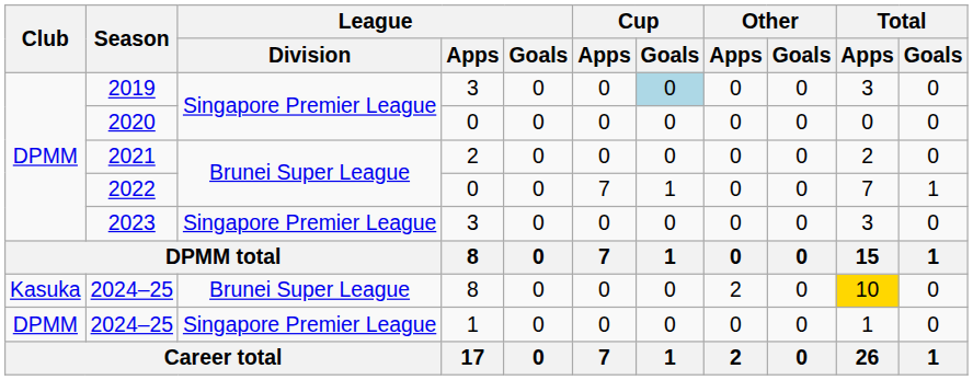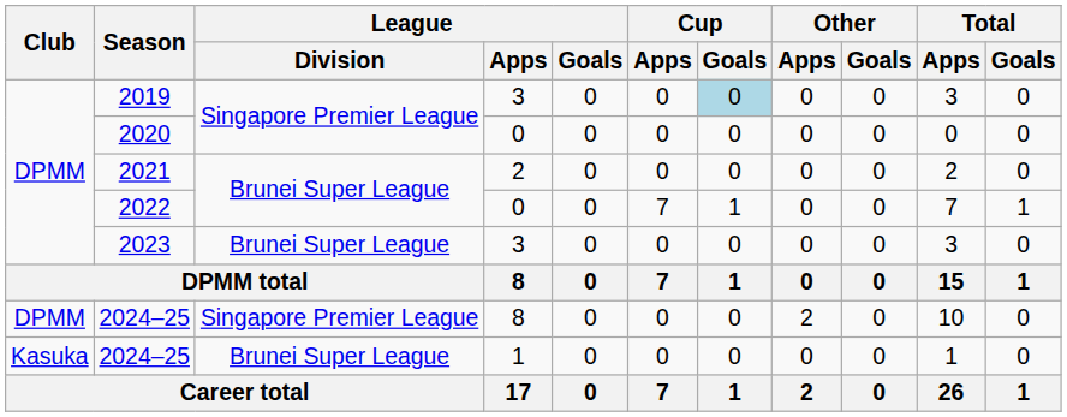2023 | League / Division: Singapore Premier League -> Brunei Super League
2024–25 / 8 | Club: Kasuka -> DPMM
2024–25 / 8 | League / Division: Brunei Super League -> Singapore Premier League
2024–25 / 8 | Total / Apps: gold background -> no background
2024–25 / 1 | Club: DPMM -> Kasuka
2024–25 / 1 | League / Division: Singapore Premier League -> Brunei Super League
